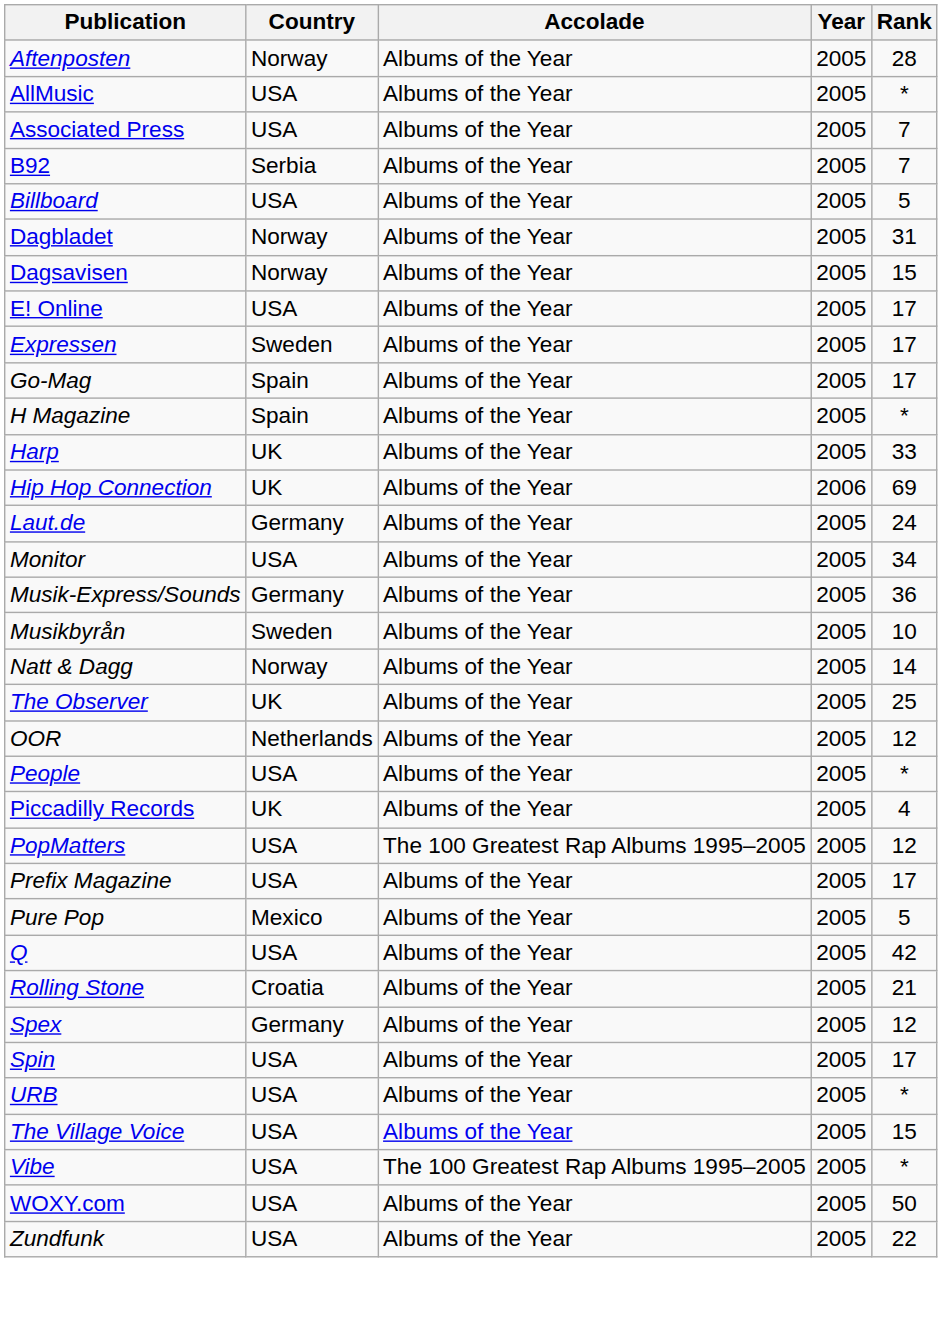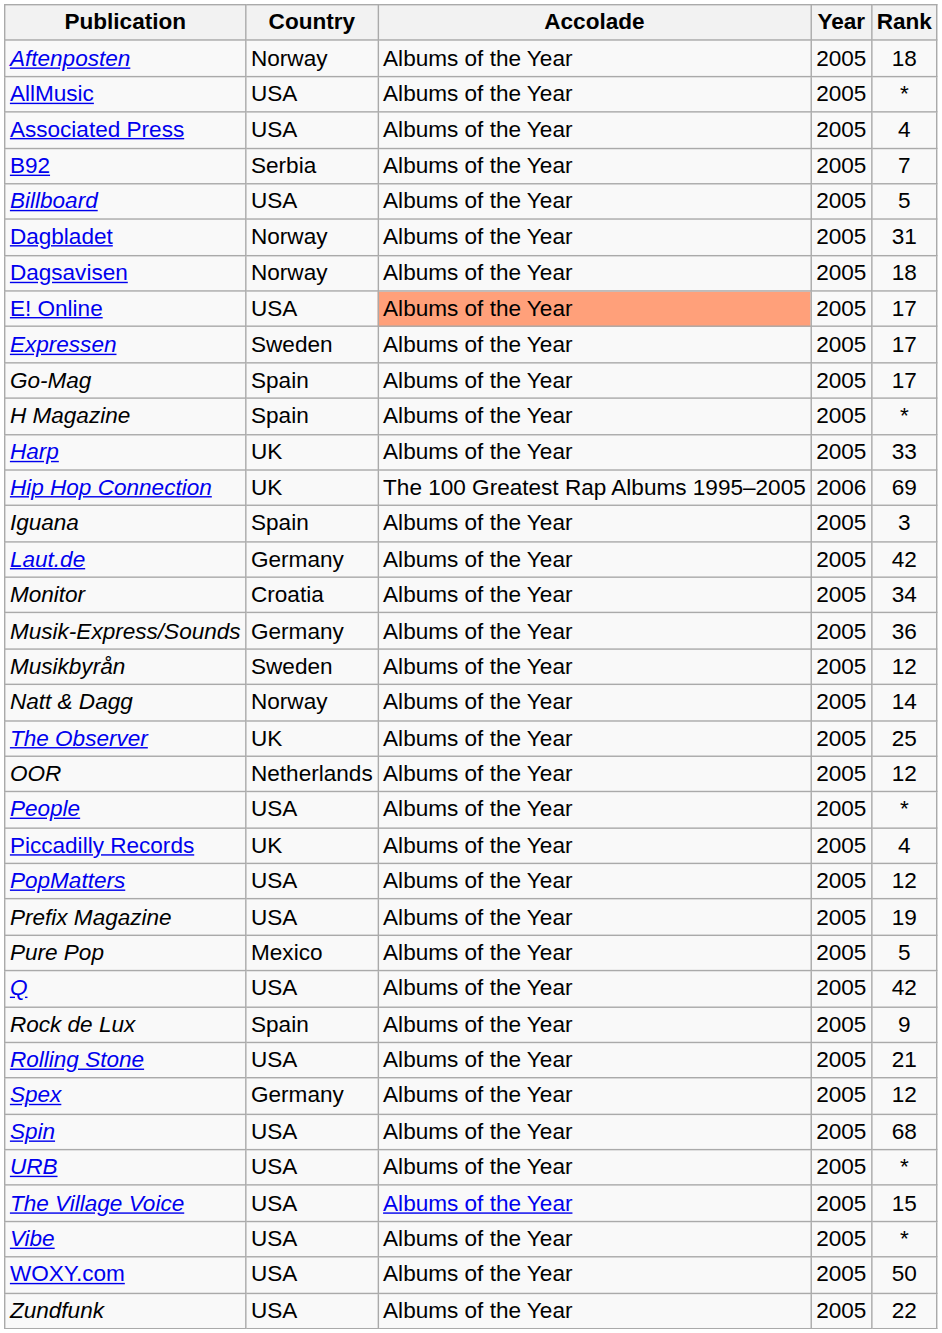Aftenposten | Rank: 28 -> 18
Associated Press | Rank: 7 -> 4
Dagsavisen | Rank: 15 -> 18
E! Online | Accolade: no background -> lightsalmon background
Hip Hop Connection | Accolade: Albums of the Year -> The 100 Greatest Rap Albums 1995–2005
+ row: Iguana | Spain | Albums of the Year | 2005 | 3
Laut.de | Rank: 24 -> 42
Monitor | Country: USA -> Croatia
Musikbyrån | Rank: 10 -> 12
PopMatters | Accolade: The 100 Greatest Rap Albums 1995–2005 -> Albums of the Year
Prefix Magazine | Rank: 17 -> 19
+ row: Rock de Lux | Spain | Albums of the Year | 2005 | 9
Rolling Stone | Country: Croatia -> USA
Spin | Rank: 17 -> 68
Vibe | Accolade: The 100 Greatest Rap Albums 1995–2005 -> Albums of the Year
